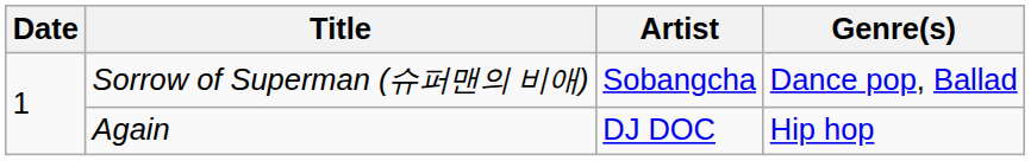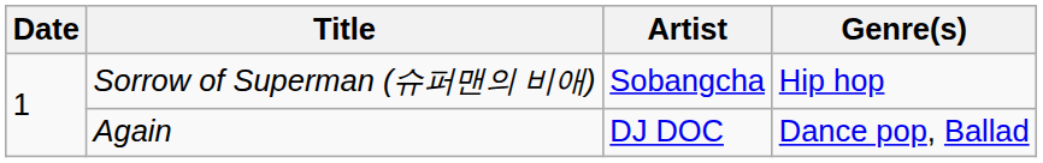Sorrow of Superman (슈퍼맨의 비애) | Genre(s): Dance pop, Ballad -> Hip hop
Again | Genre(s): Hip hop -> Dance pop, Ballad
